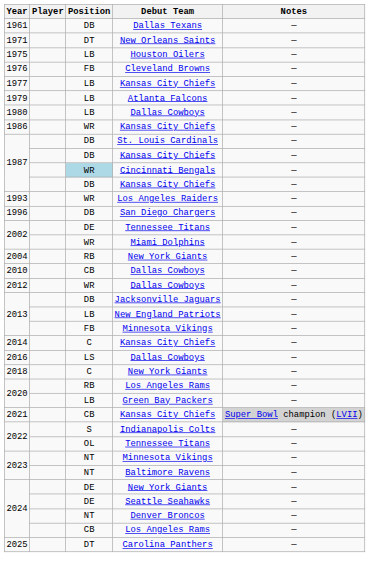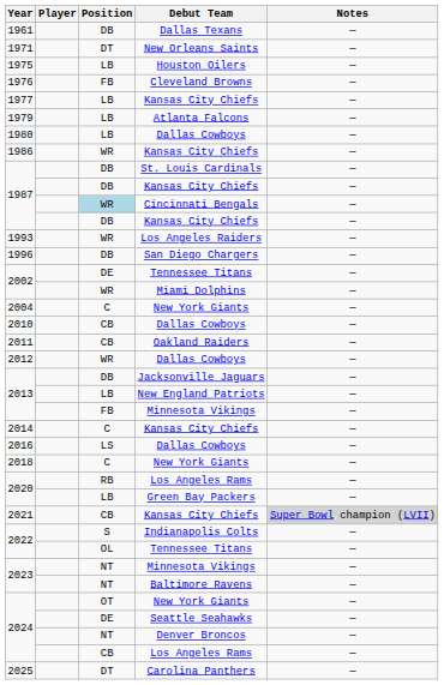2004 | Position: RB -> C
+ row: 2011 | CB | Oakland Raiders | —
2024 / New York Giants | Position: DE -> OT
